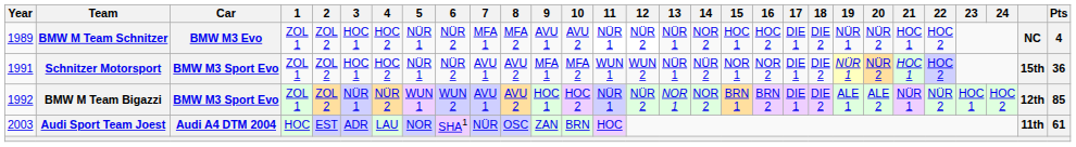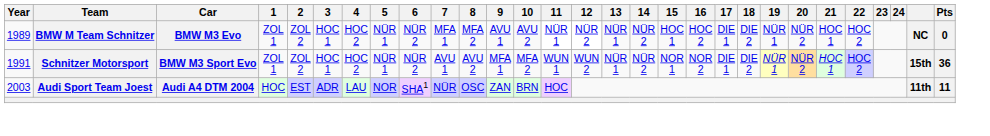BMW M Team Schnitzer | 14: NOR 2 -> NÜR 2
BMW M Team Schnitzer | Pts: 4 -> 0
- row: 1992 | BMW M Team Bigazzi | BMW M3 Sport Evo | ZOL 1 | ZOL 2 | NÜR 1 | NÜR 2 | WUN 1 | WUN 2 | AVU 1 | AVU 2 | HOC 1 | HOC 2 | NÜR 1 | NÜR 2 | NOR 1 | NOR 2 | BRN 1 | BRN 2 | DIE 1 | DIE 2 | ALE 1 | ALE 2 | NÜR 1 | NÜR 2 | HOC 1 | HOC 2 | 12th | 85
Audi Sport Team Joest | Pts: 61 -> 11
